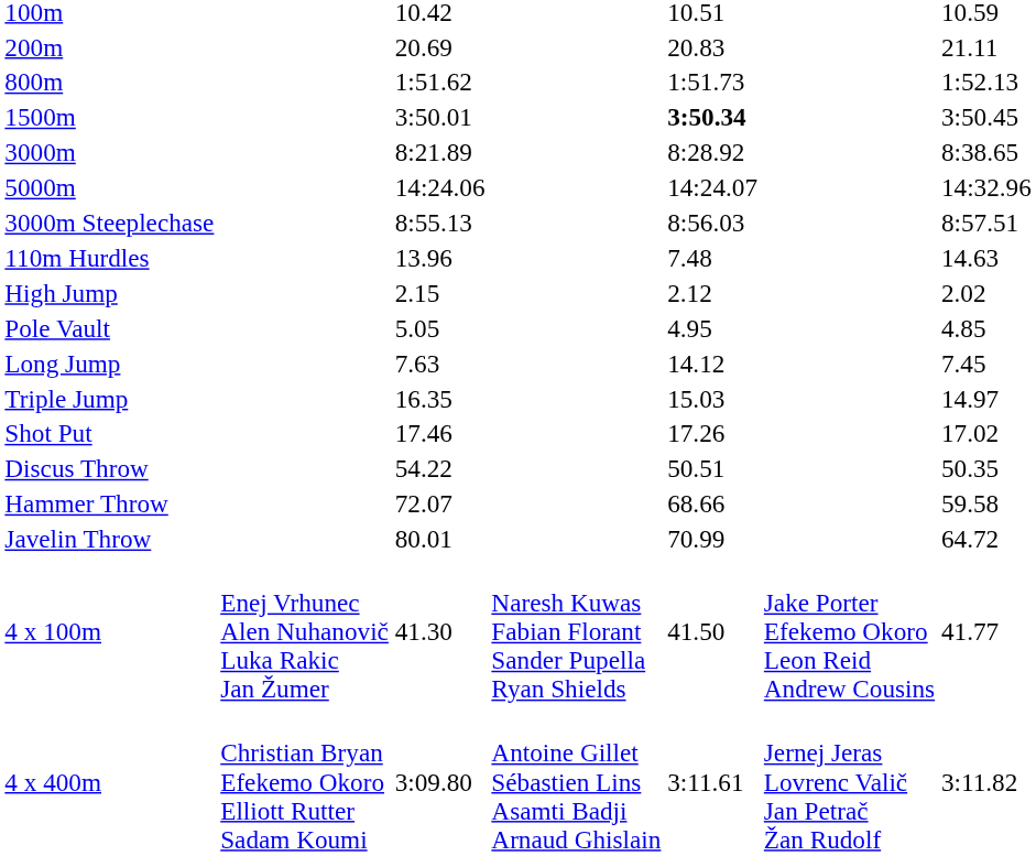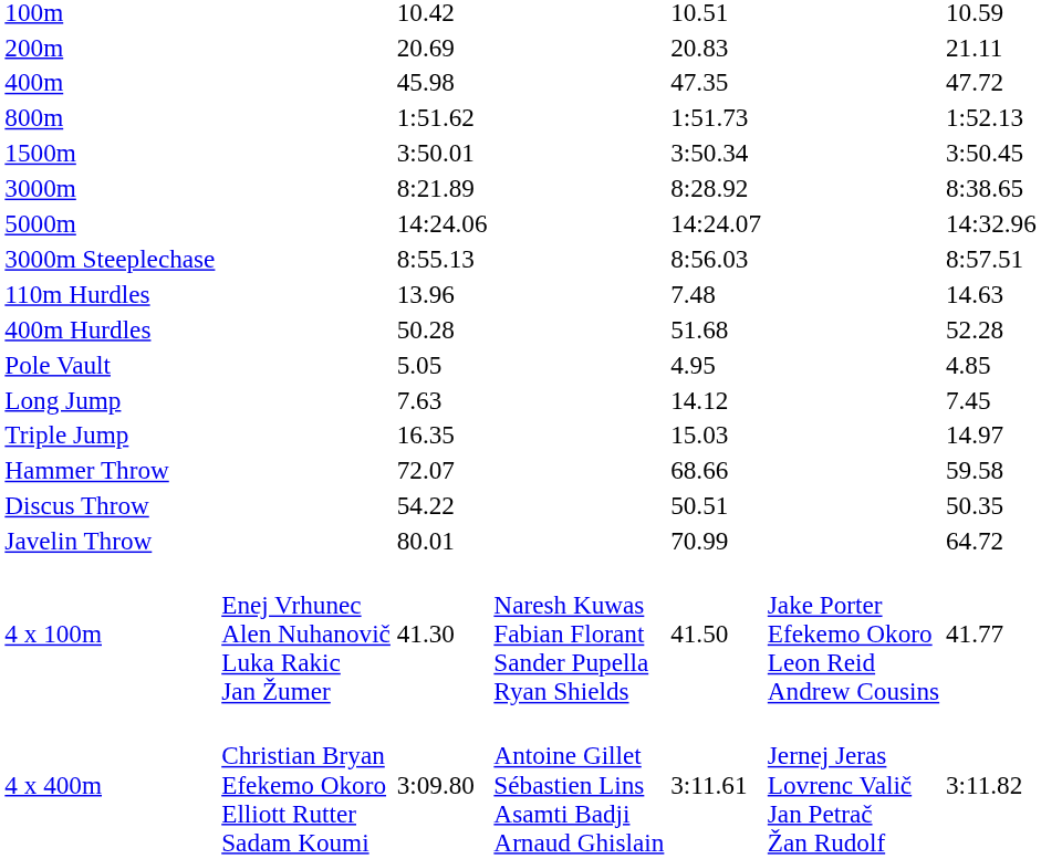+ row: 400m | 45.98 | 47.35 | 47.72
1500m | column 5: bold -> normal
+ row: 400m Hurdles | 50.28 | 51.68 | 52.28
- row: High Jump | 2.15 | 2.12 | 2.02
- row: Shot Put | 17.46 | 17.26 | 17.02
rows swapped: Discus Throw <-> Hammer Throw
